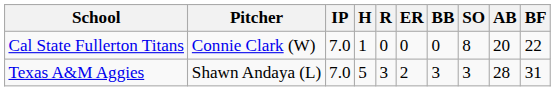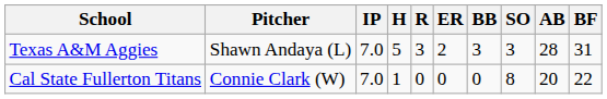rows swapped: Cal State Fullerton Titans <-> Texas A&M Aggies
